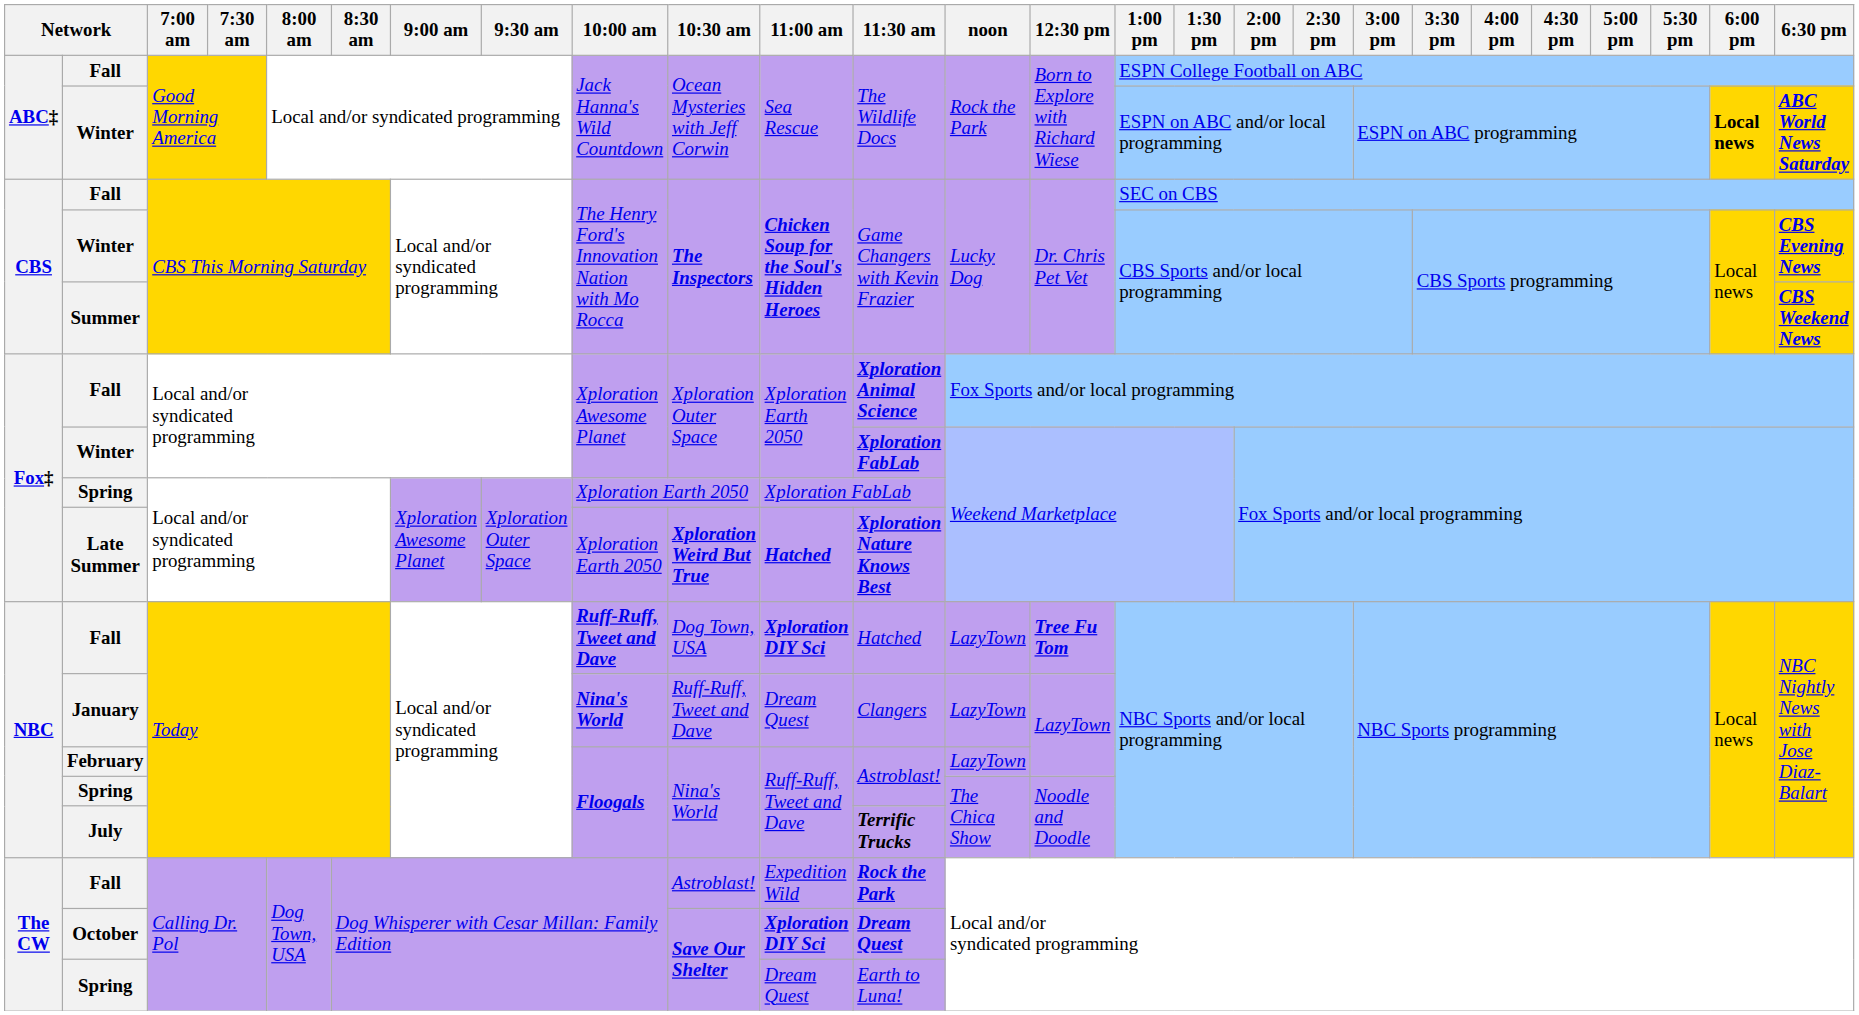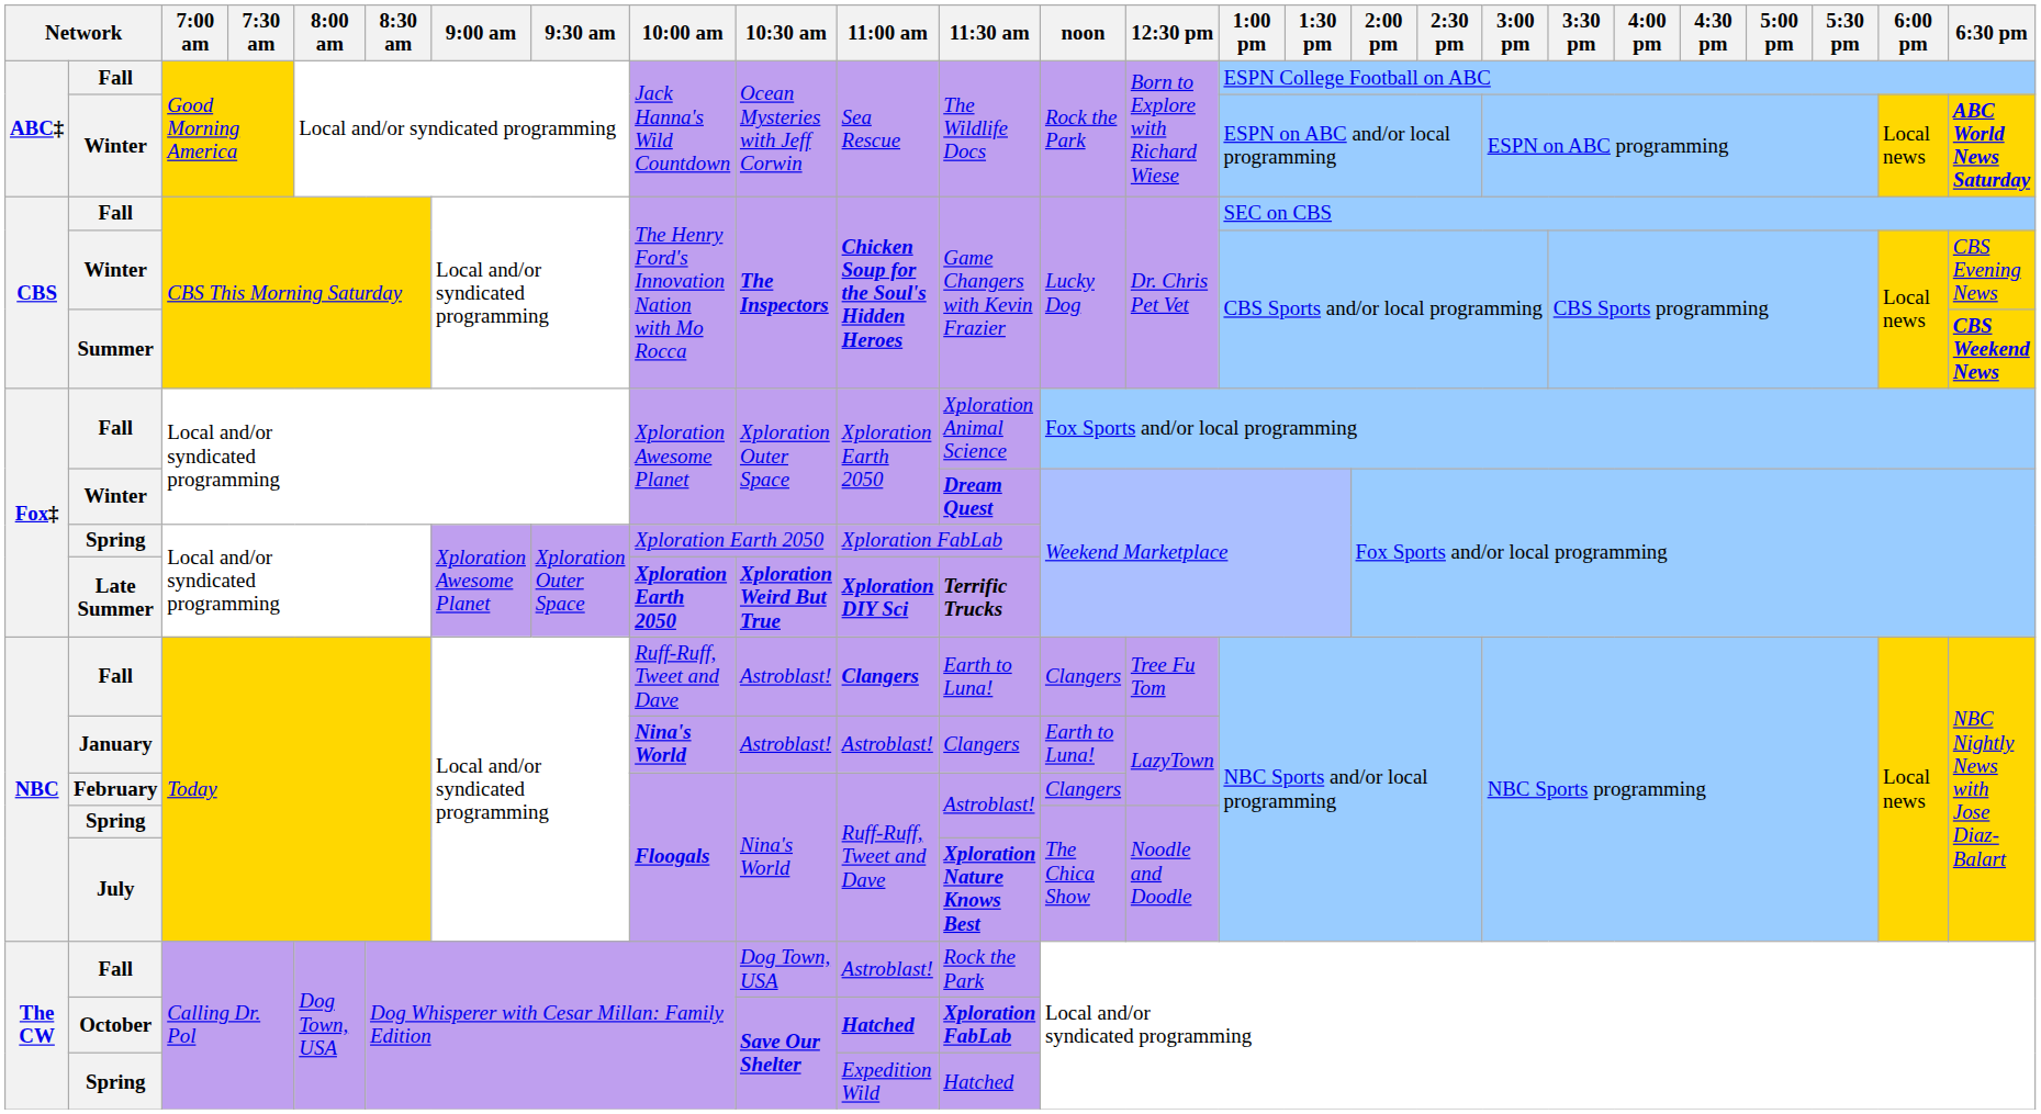ABC‡ / Winter | 6:00 pm: bold -> normal
CBS / Winter | 6:30 pm: bold -> normal
Fox‡ / Fall | 11:30 am: bold -> normal
Fox‡ / Winter | 11:30 am: Xploration FabLab -> Dream Quest
Late Summer | 10:00 am: normal -> bold
Late Summer | 11:00 am: Hatched -> Xploration DIY Sci
Late Summer | 11:30 am: Xploration Nature Knows Best -> Terrific Trucks
NBC / Fall | 10:00 am: bold -> normal
NBC / Fall | 10:30 am: Dog Town, USA -> Astroblast!
NBC / Fall | 11:00 am: Xploration DIY Sci -> Clangers
NBC / Fall | 11:30 am: Hatched -> Earth to Luna!
NBC / Fall | noon: LazyTown -> Clangers
NBC / Fall | 12:30 pm: bold -> normal
January | 10:30 am: Ruff-Ruff, Tweet and Dave -> Astroblast!
January | 11:00 am: Dream Quest -> Astroblast!
January | noon: LazyTown -> Earth to Luna!
February | noon: LazyTown -> Clangers
July | 11:30 am: Terrific Trucks -> Xploration Nature Knows Best
The CW / Fall | 10:30 am: Astroblast! -> Dog Town, USA
The CW / Fall | 11:00 am: Expedition Wild -> Astroblast!
The CW / Fall | 11:30 am: bold -> normal
October | 11:00 am: Xploration DIY Sci -> Hatched
October | 11:30 am: Dream Quest -> Xploration FabLab
The CW / Spring | 11:00 am: Dream Quest -> Expedition Wild
The CW / Spring | 11:30 am: Earth to Luna! -> Hatched
